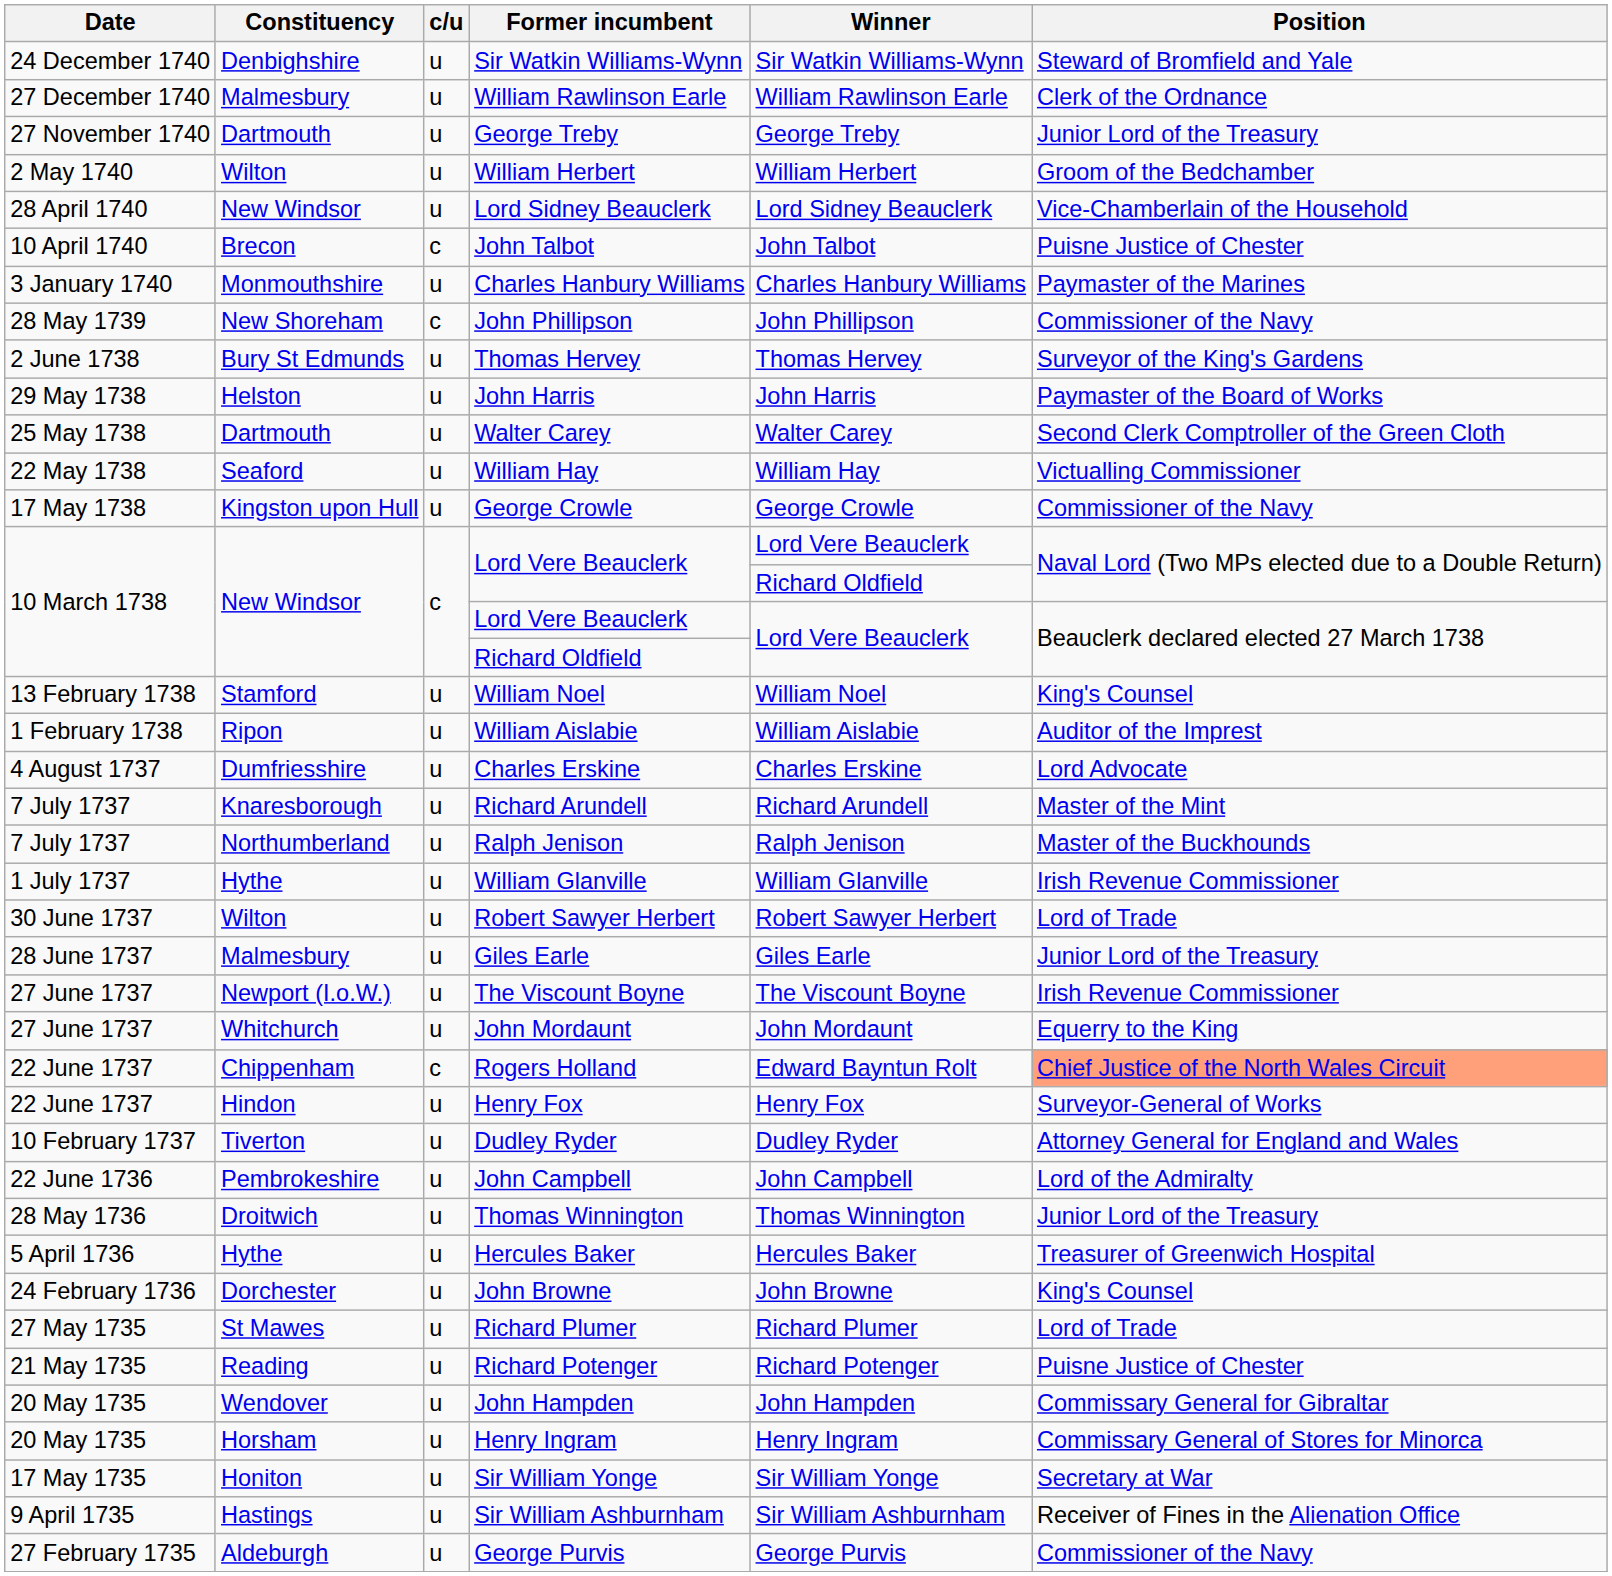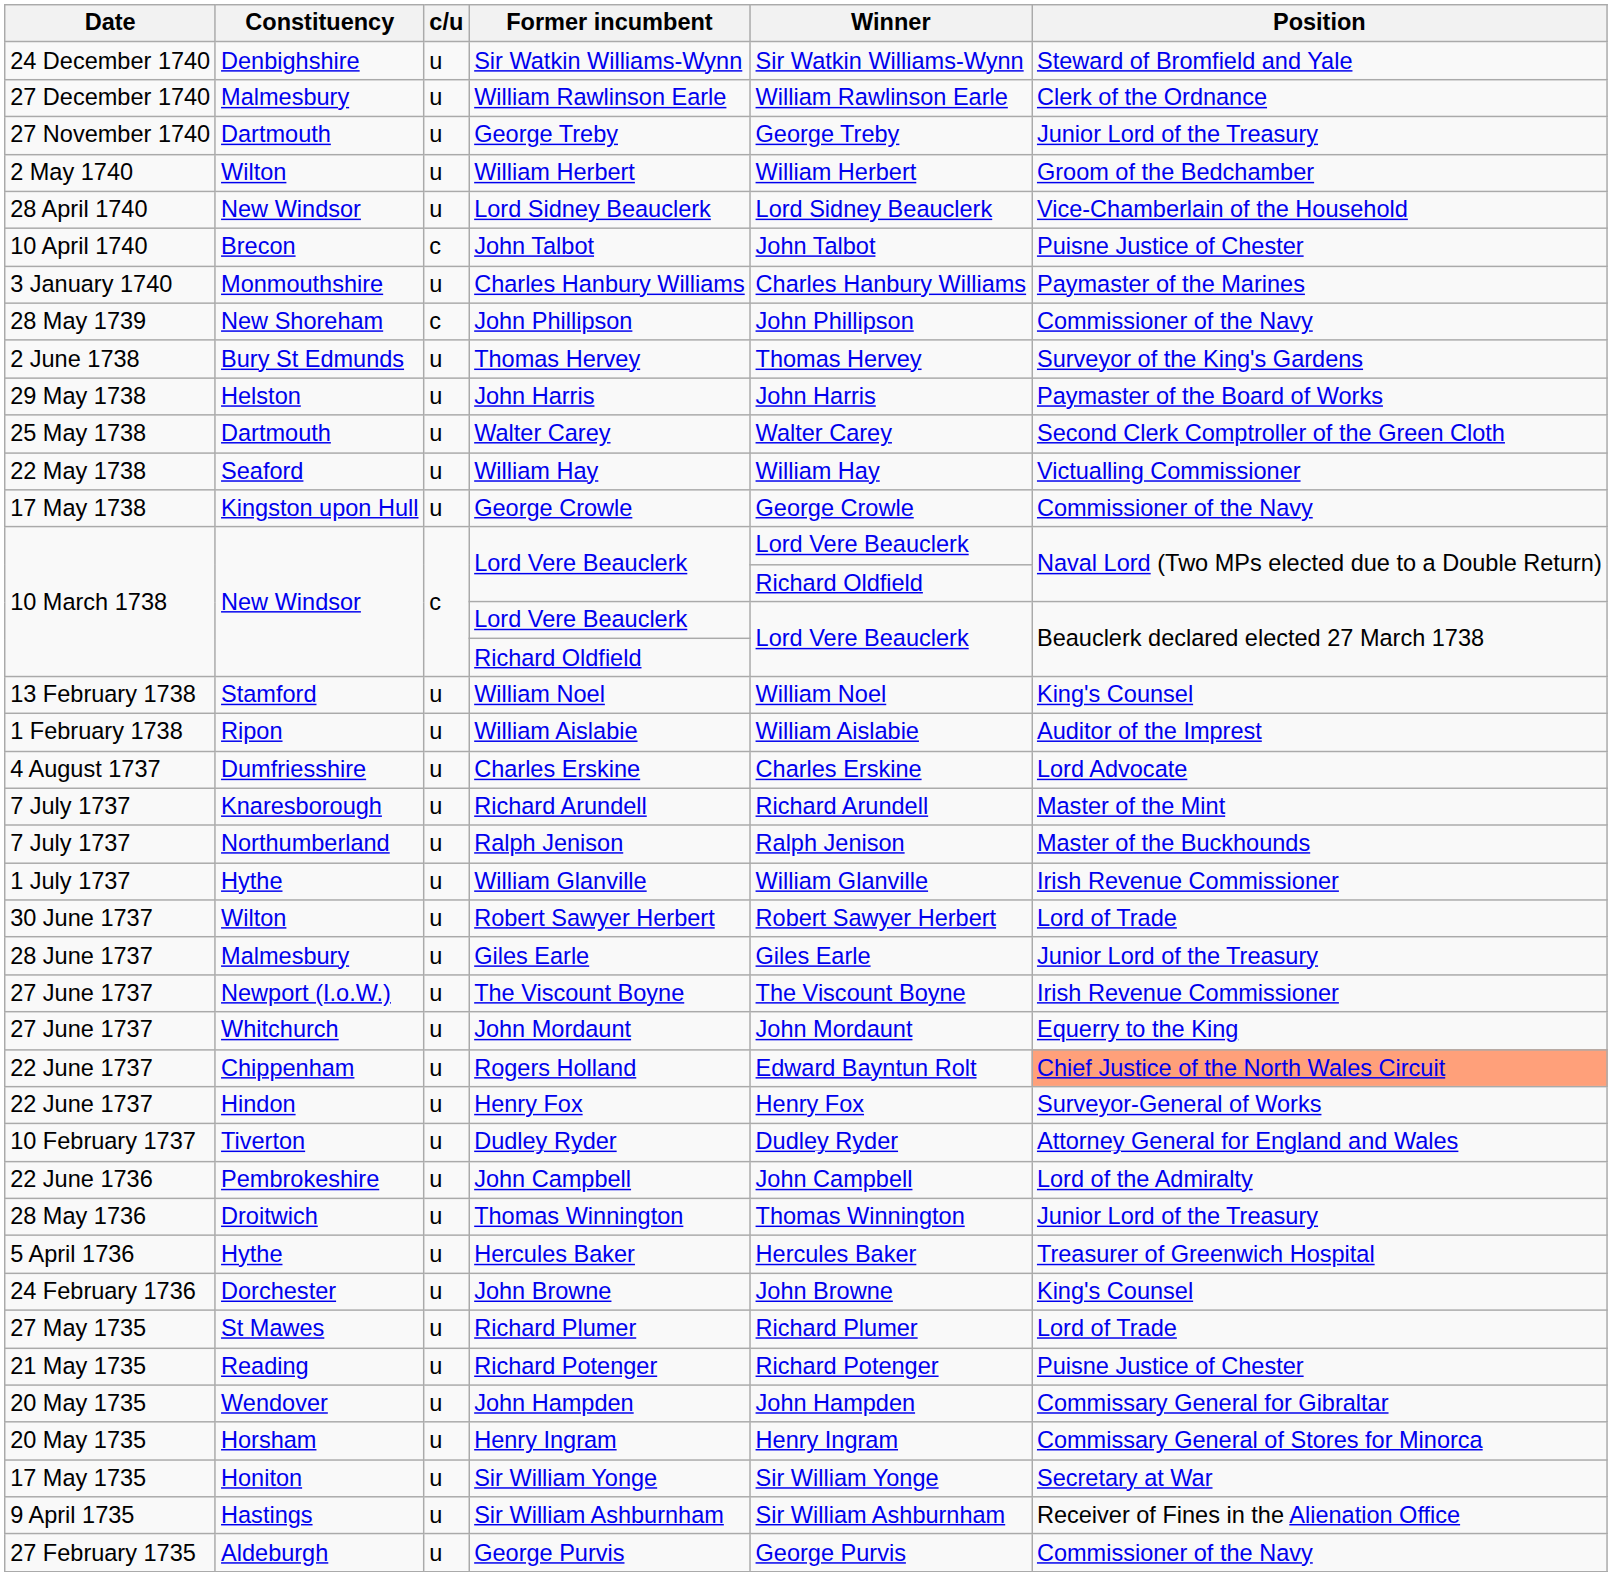Rogers Holland | c/u: c -> u
